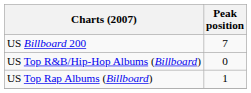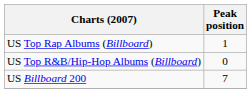rows swapped: US Billboard 200 <-> US Top Rap Albums (Billboard)
